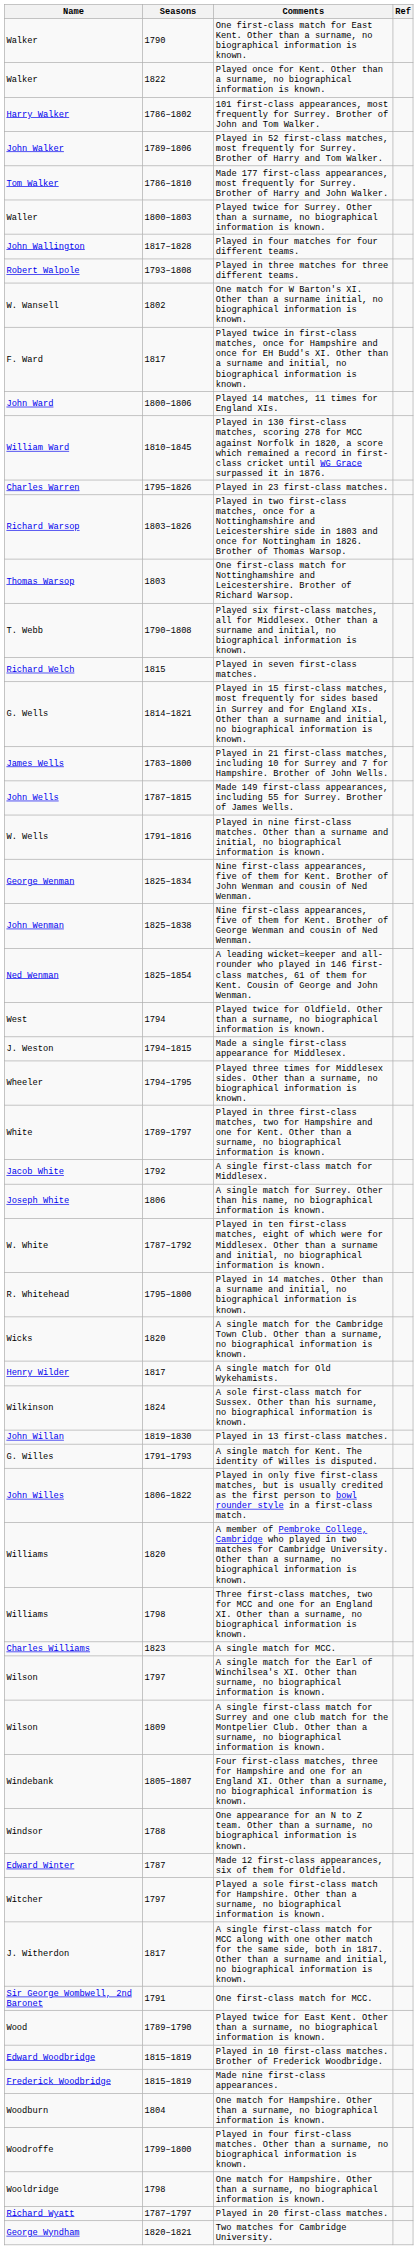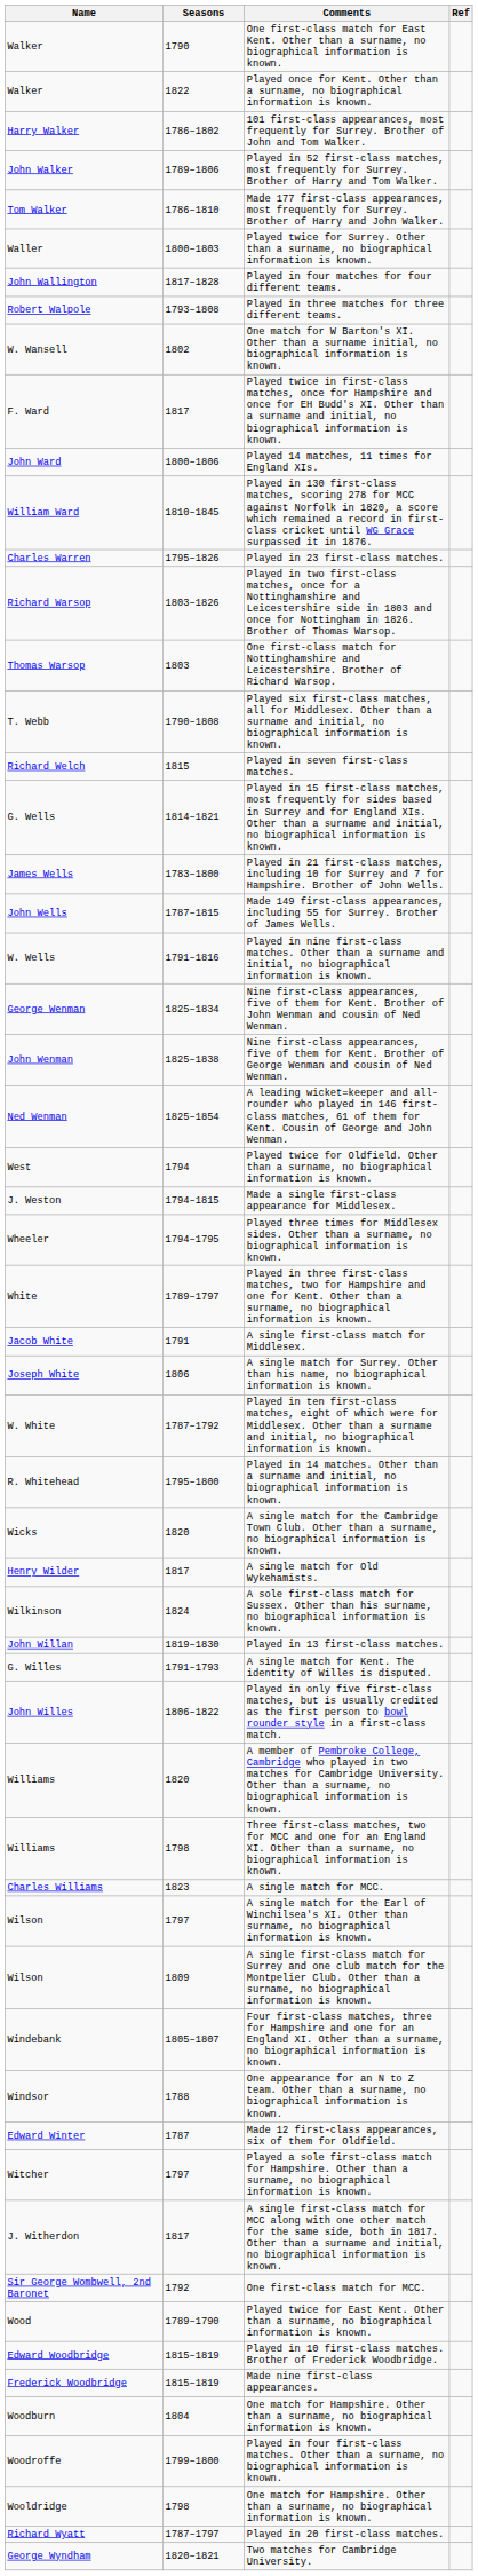A single first-class match for Middlesex. | Seasons: 1792 -> 1791
One first-class match for MCC. | Seasons: 1791 -> 1792
